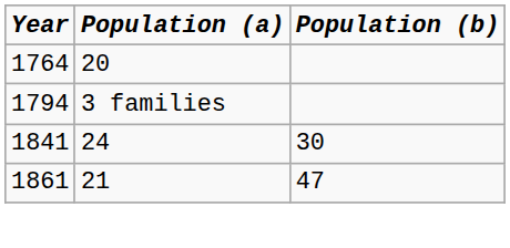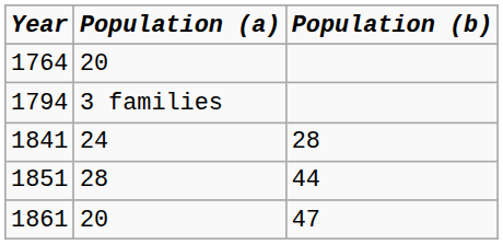1841 | Population (b): 30 -> 28
+ row: 1851 | 28 | 44
1861 | Population (a): 21 -> 20
